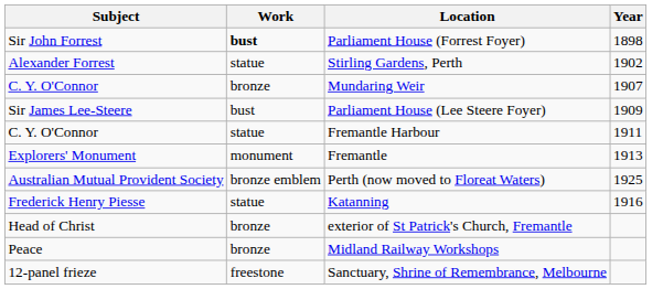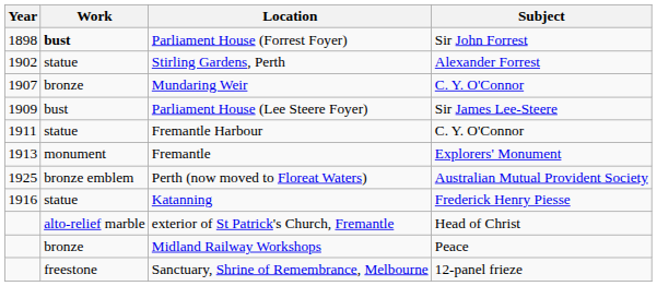columns swapped: Subject <-> Year
exterior of St Patrick's Church, Fremantle | Work: bronze -> alto-relief marble
